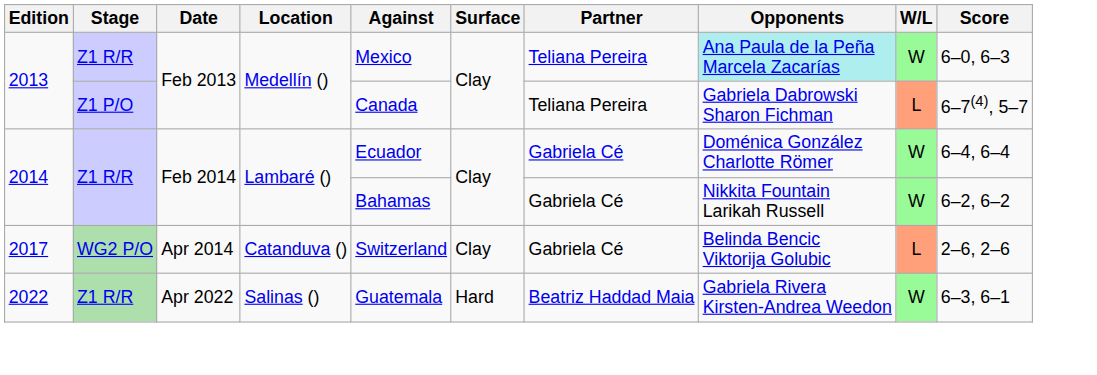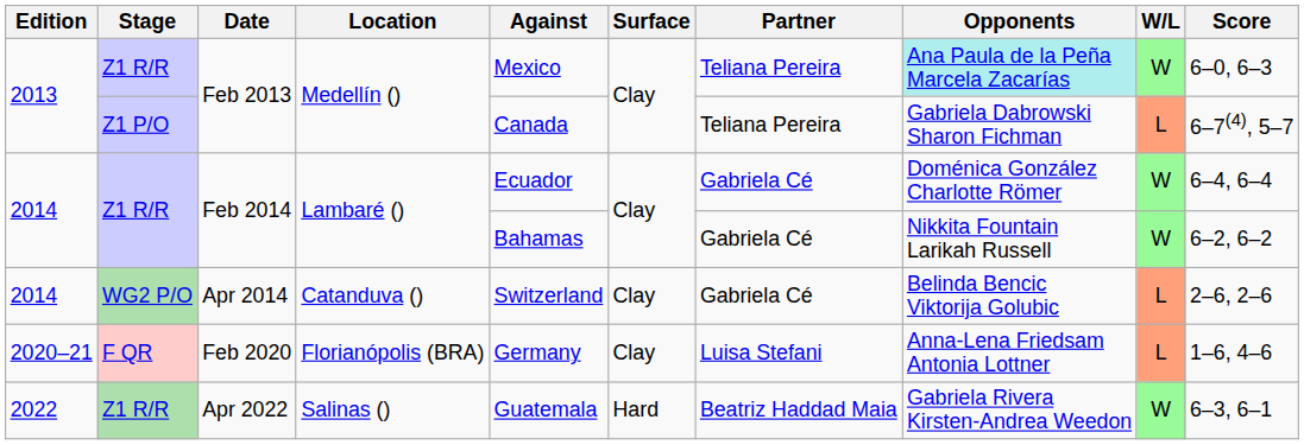Apr 2014 | Edition: 2017 -> 2014
+ row: 2020–21 | F QR | Feb 2020 | Florianópolis (BRA) | Germany | Clay | Luisa Stefani | Anna-Lena Friedsam Antonia Lottner | L | 1–6, 4–6
